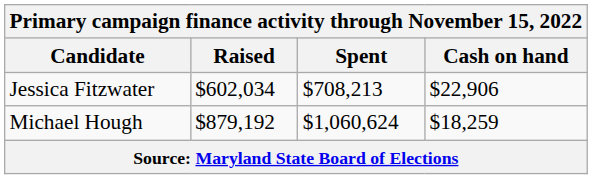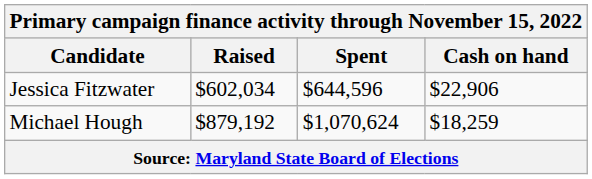Jessica Fitzwater | Spent: $708,213 -> $644,596
Michael Hough | Spent: $1,060,624 -> $1,070,624
